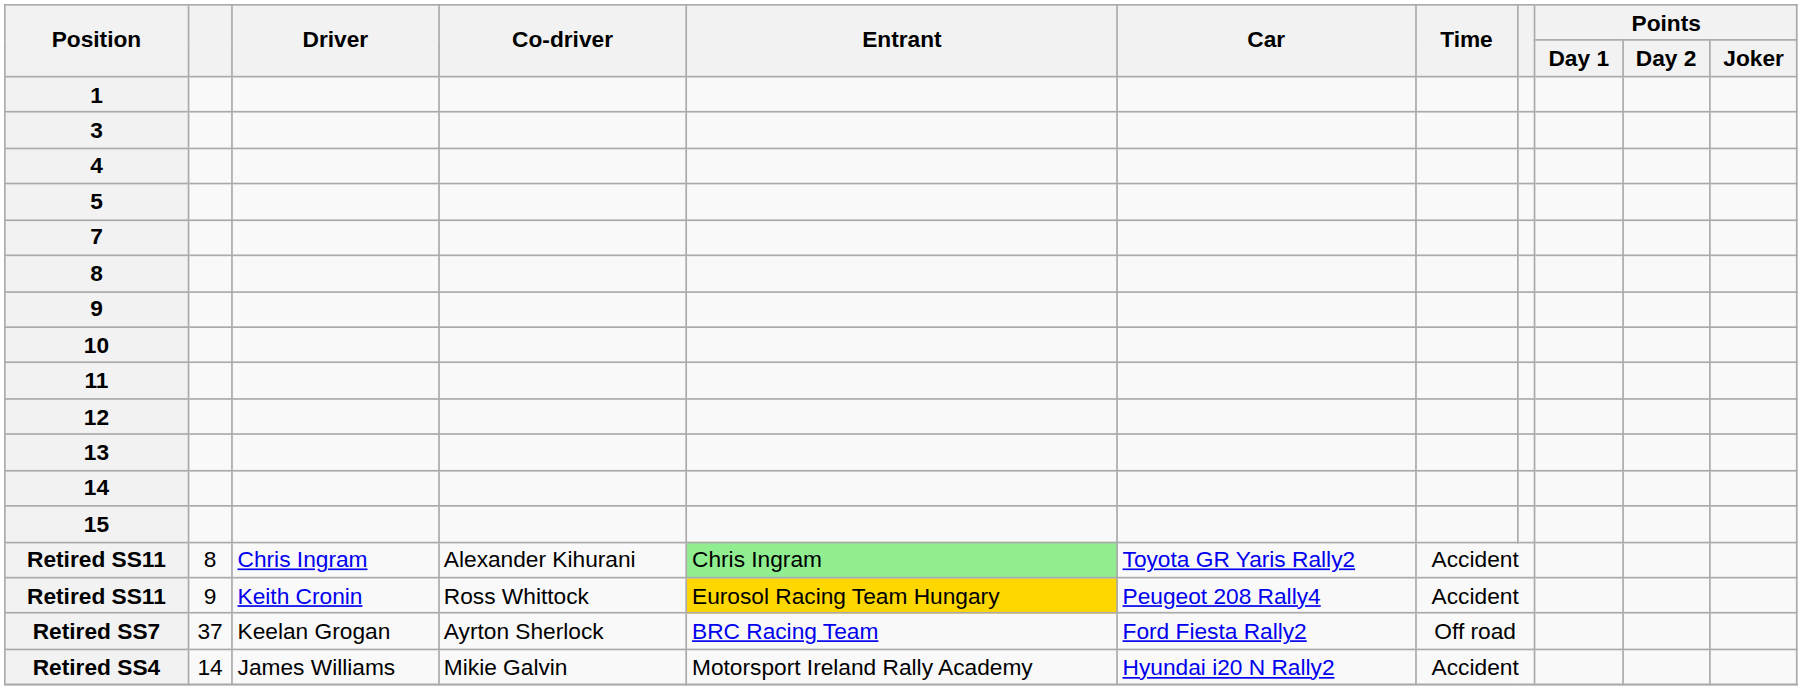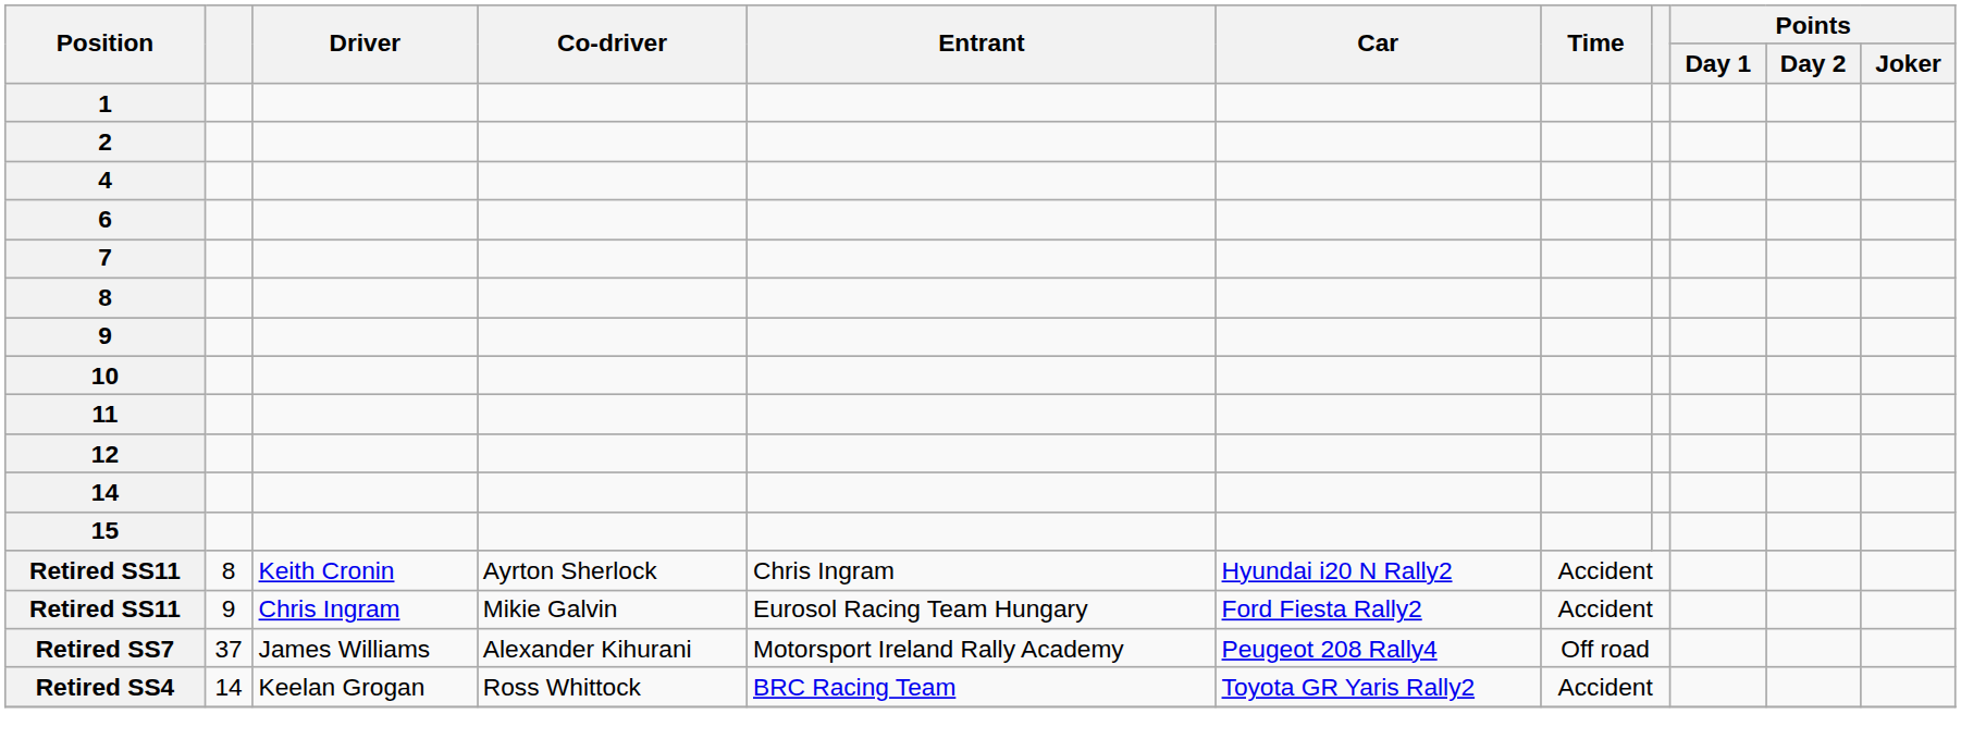+ row: 2
- row: 3
- row: 5
+ row: 6
- row: 13
Retired SS11 / 8 | Driver: Chris Ingram -> Keith Cronin
Retired SS11 / 8 | Co-driver: Alexander Kihurani -> Ayrton Sherlock
Retired SS11 / 8 | Entrant: lightgreen background -> no background
Retired SS11 / 8 | Car: Toyota GR Yaris Rally2 -> Hyundai i20 N Rally2
Retired SS11 / 9 | Driver: Keith Cronin -> Chris Ingram
Retired SS11 / 9 | Co-driver: Ross Whittock -> Mikie Galvin
Retired SS11 / 9 | Entrant: gold background -> no background
Retired SS11 / 9 | Car: Peugeot 208 Rally4 -> Ford Fiesta Rally2
Retired SS7 | Driver: Keelan Grogan -> James Williams
Retired SS7 | Co-driver: Ayrton Sherlock -> Alexander Kihurani
Retired SS7 | Entrant: BRC Racing Team -> Motorsport Ireland Rally Academy
Retired SS7 | Car: Ford Fiesta Rally2 -> Peugeot 208 Rally4
Retired SS4 | Driver: James Williams -> Keelan Grogan
Retired SS4 | Co-driver: Mikie Galvin -> Ross Whittock
Retired SS4 | Entrant: Motorsport Ireland Rally Academy -> BRC Racing Team
Retired SS4 | Car: Hyundai i20 N Rally2 -> Toyota GR Yaris Rally2
